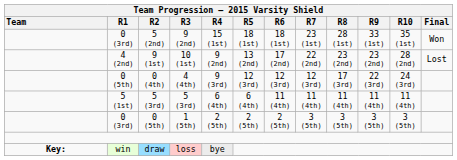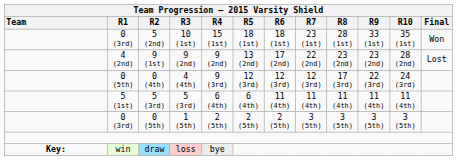5 (2nd) | Team Progression – 2015 Varsity Shield / R3: 9 (2nd) -> 10 (1st)
9 (1st) | Team Progression – 2015 Varsity Shield / R3: 10 (1st) -> 9 (2nd)
